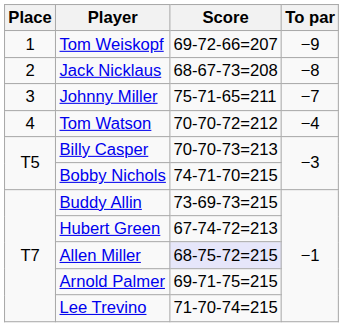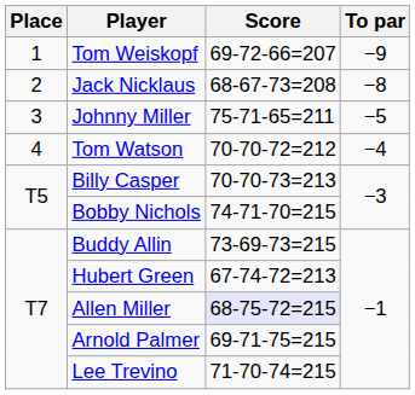Johnny Miller | To par: −7 -> −5
